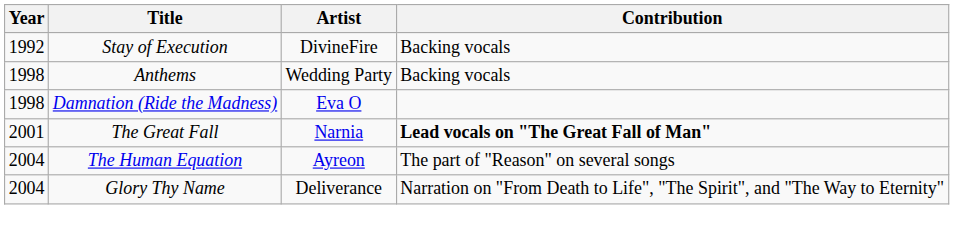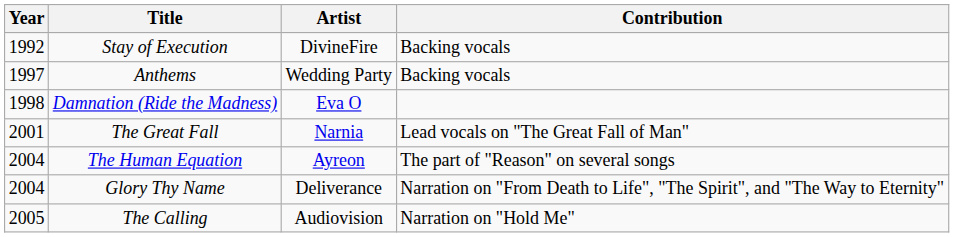Anthems | Year: 1998 -> 1997
The Great Fall | Contribution: bold -> normal
+ row: 2005 | The Calling | Audiovision | Narration on "Hold Me"
